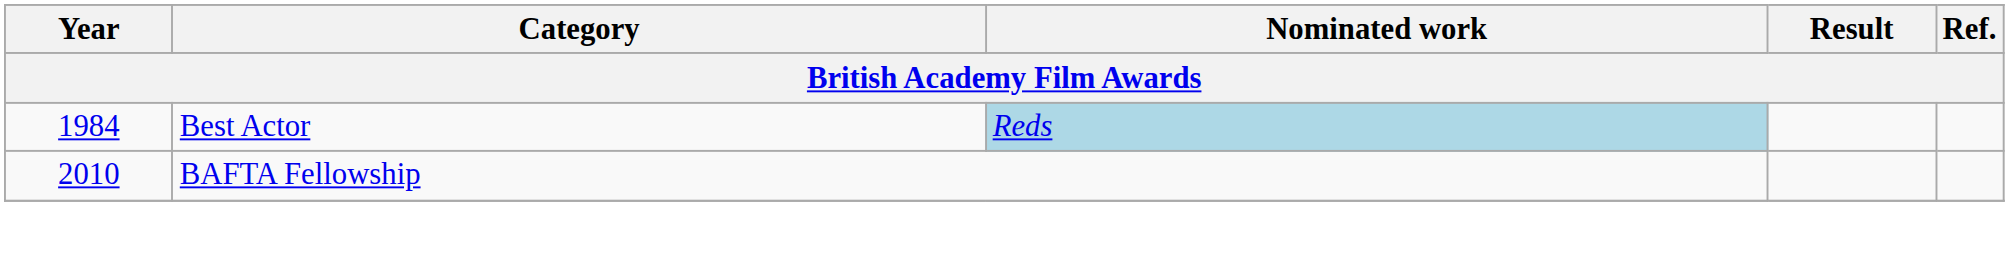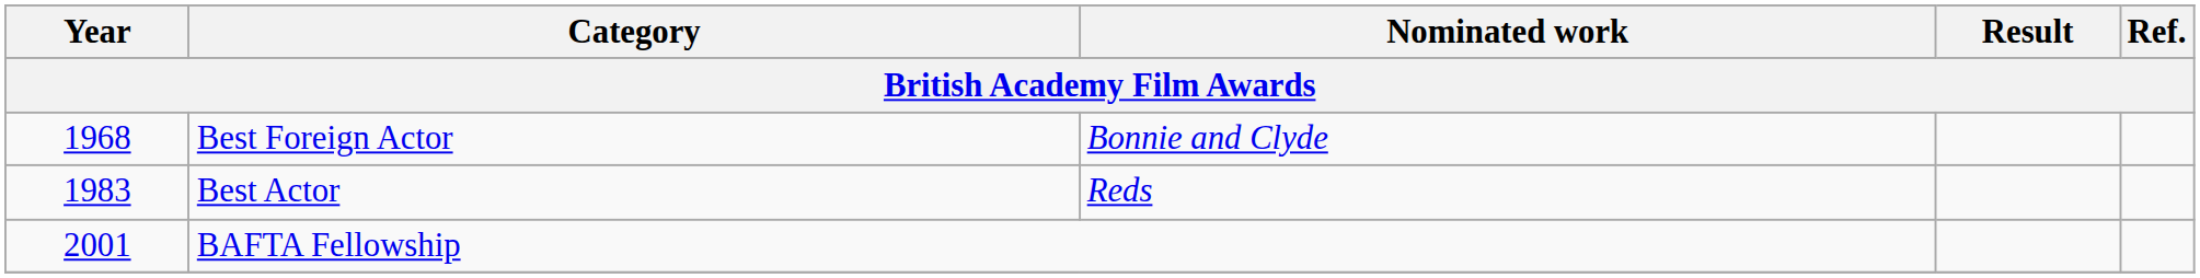+ row: 1968 | Best Foreign Actor | Bonnie and Clyde
Best Actor | Year: 1984 -> 1983
Best Actor | Nominated work: lightblue background -> no background
BAFTA Fellowship | Year: 2010 -> 2001
